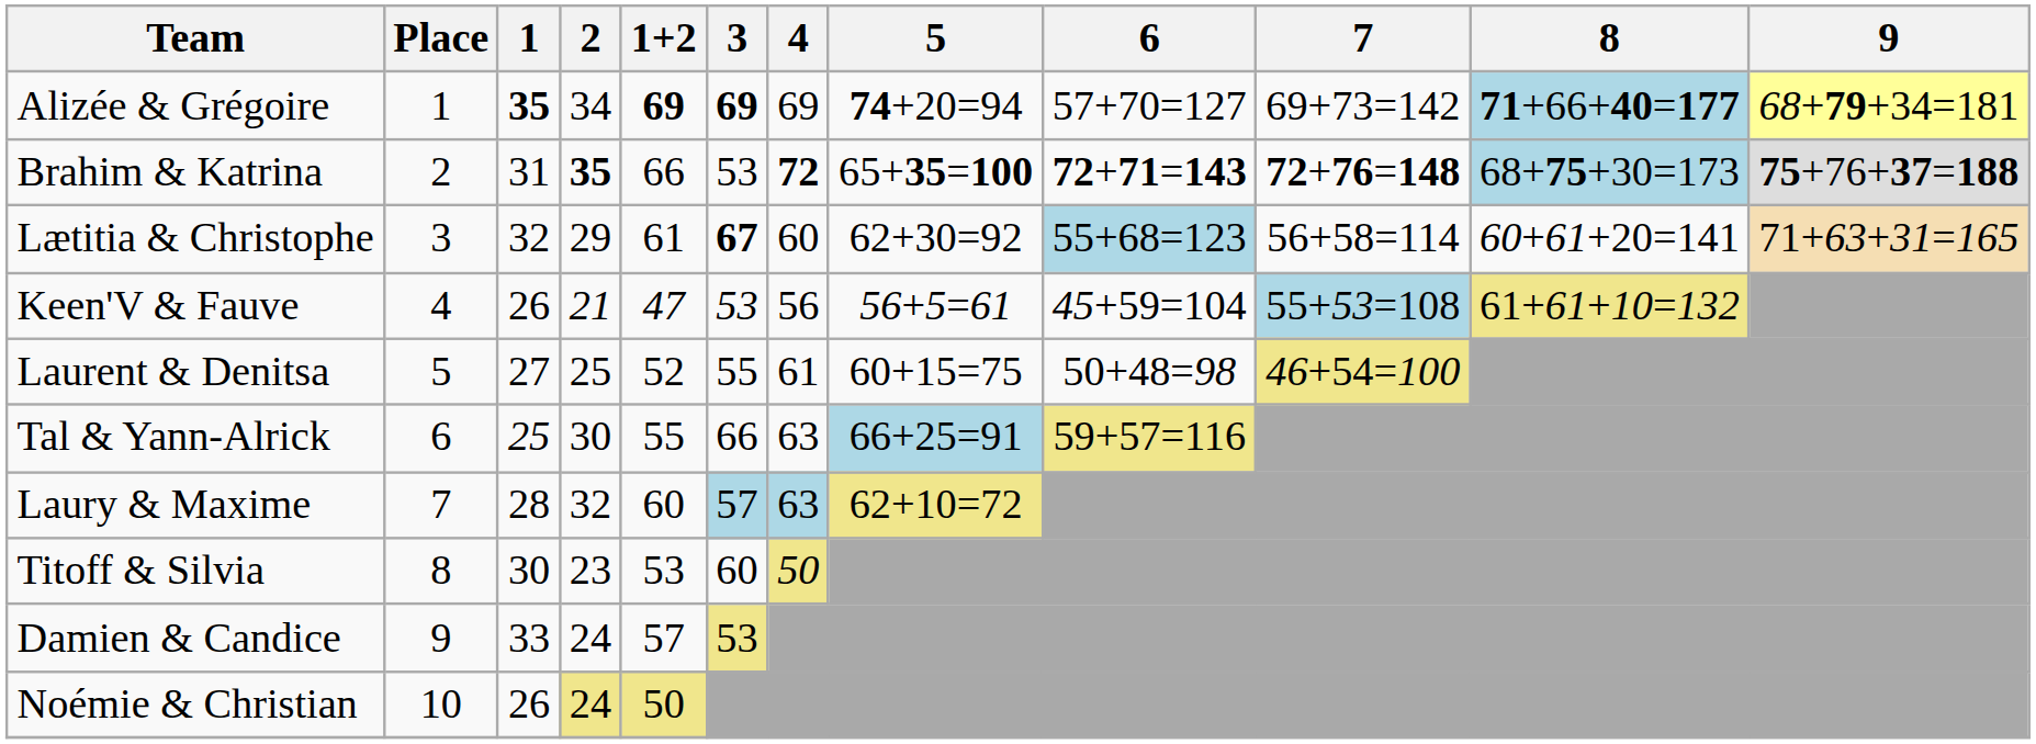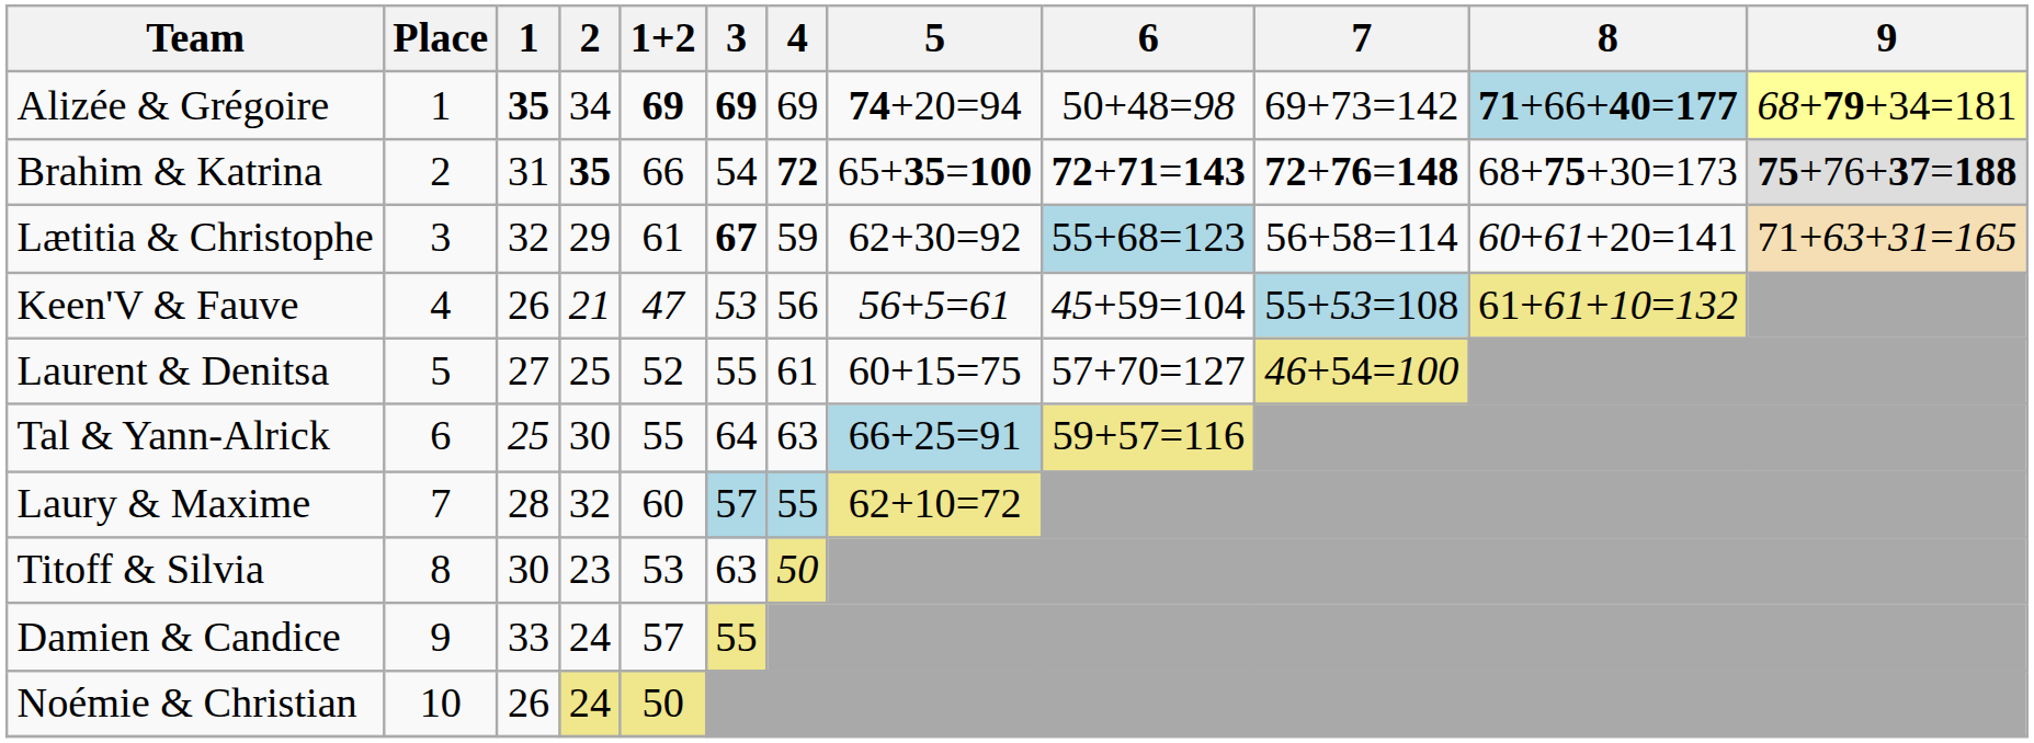Alizée & Grégoire | 6: 57+70=127 -> 50+48=98
Brahim & Katrina | 3: 53 -> 54
Brahim & Katrina | 8: lightblue background -> no background
Lætitia & Christophe | 4: 60 -> 59
Laurent & Denitsa | 6: 50+48=98 -> 57+70=127
Tal & Yann-Alrick | 3: 66 -> 64
Laury & Maxime | 4: 63 -> 55
Titoff & Silvia | 3: 60 -> 63
Damien & Candice | 3: 53 -> 55
